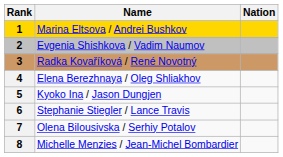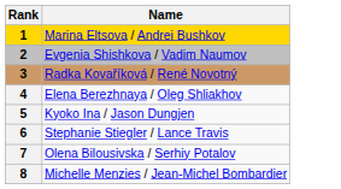- column: Nation
